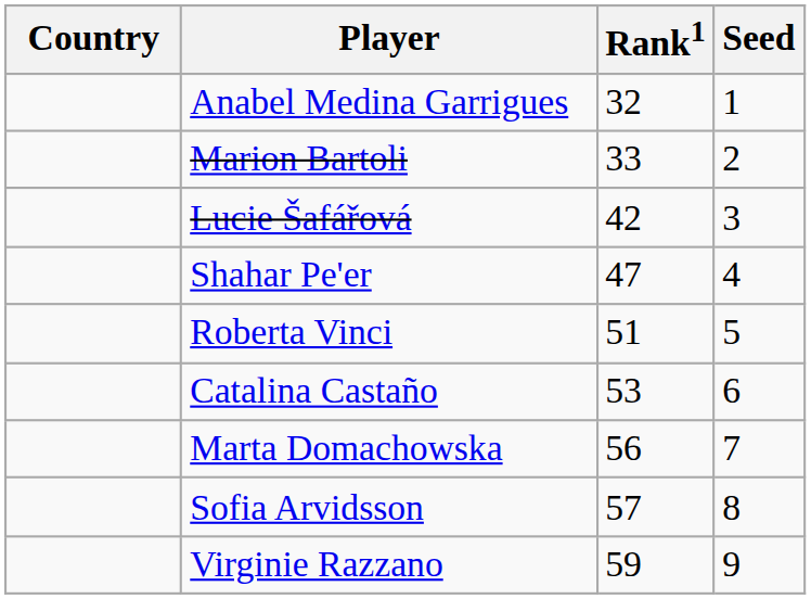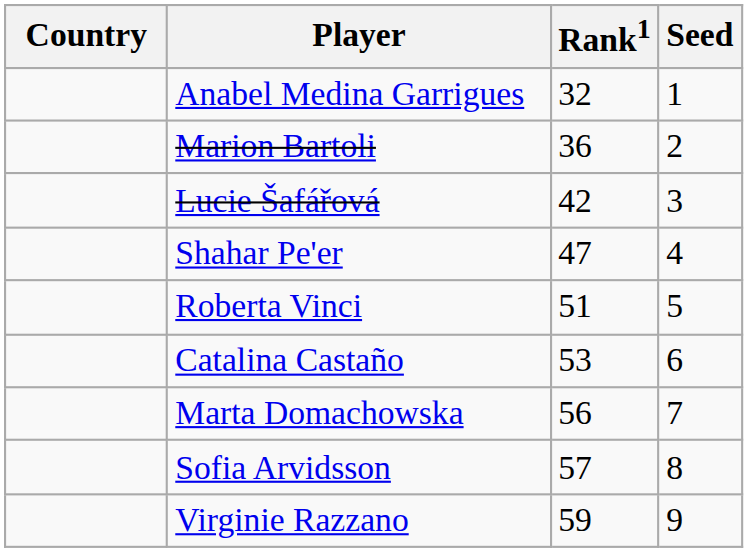Marion Bartoli | Rank1: 33 -> 36
